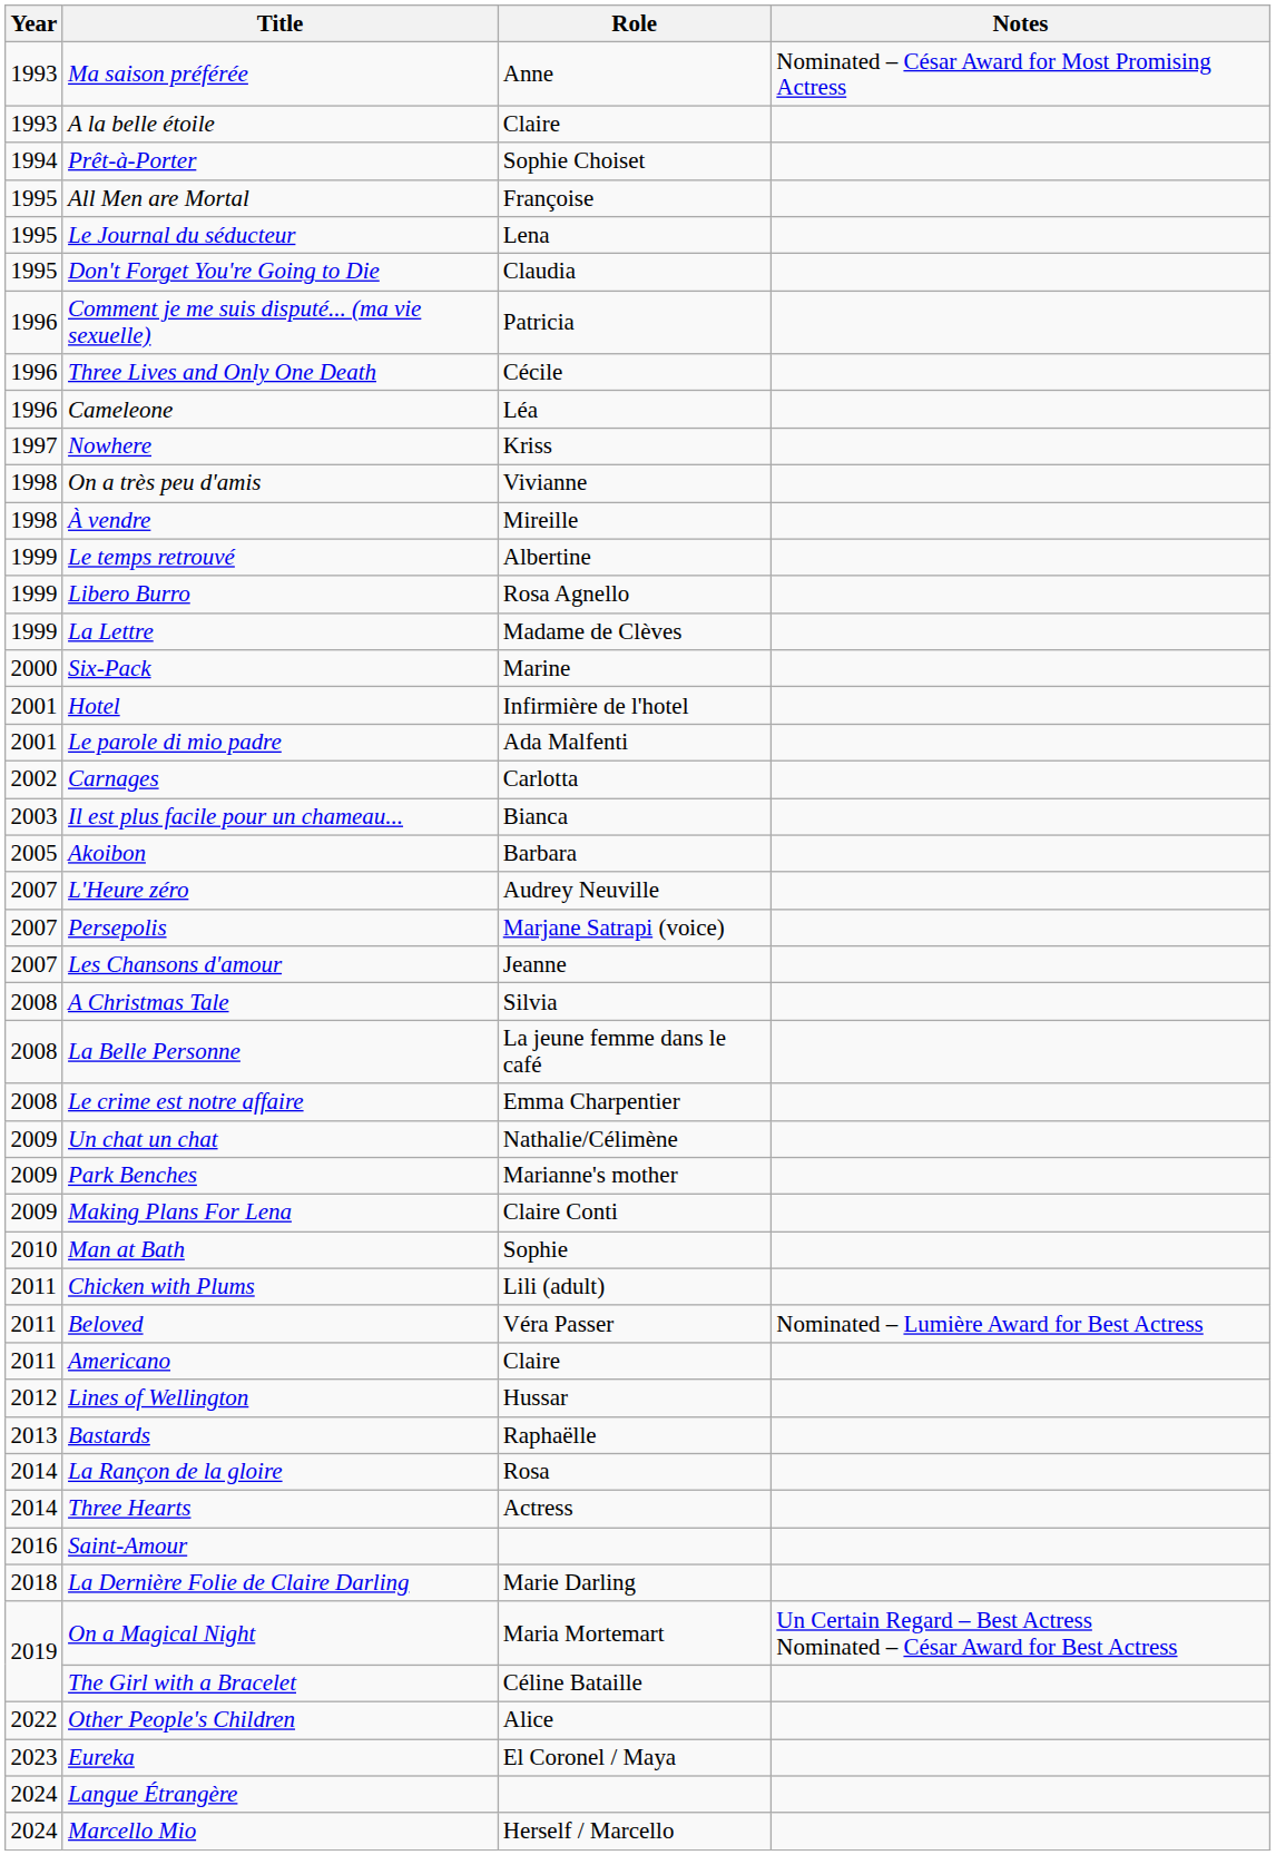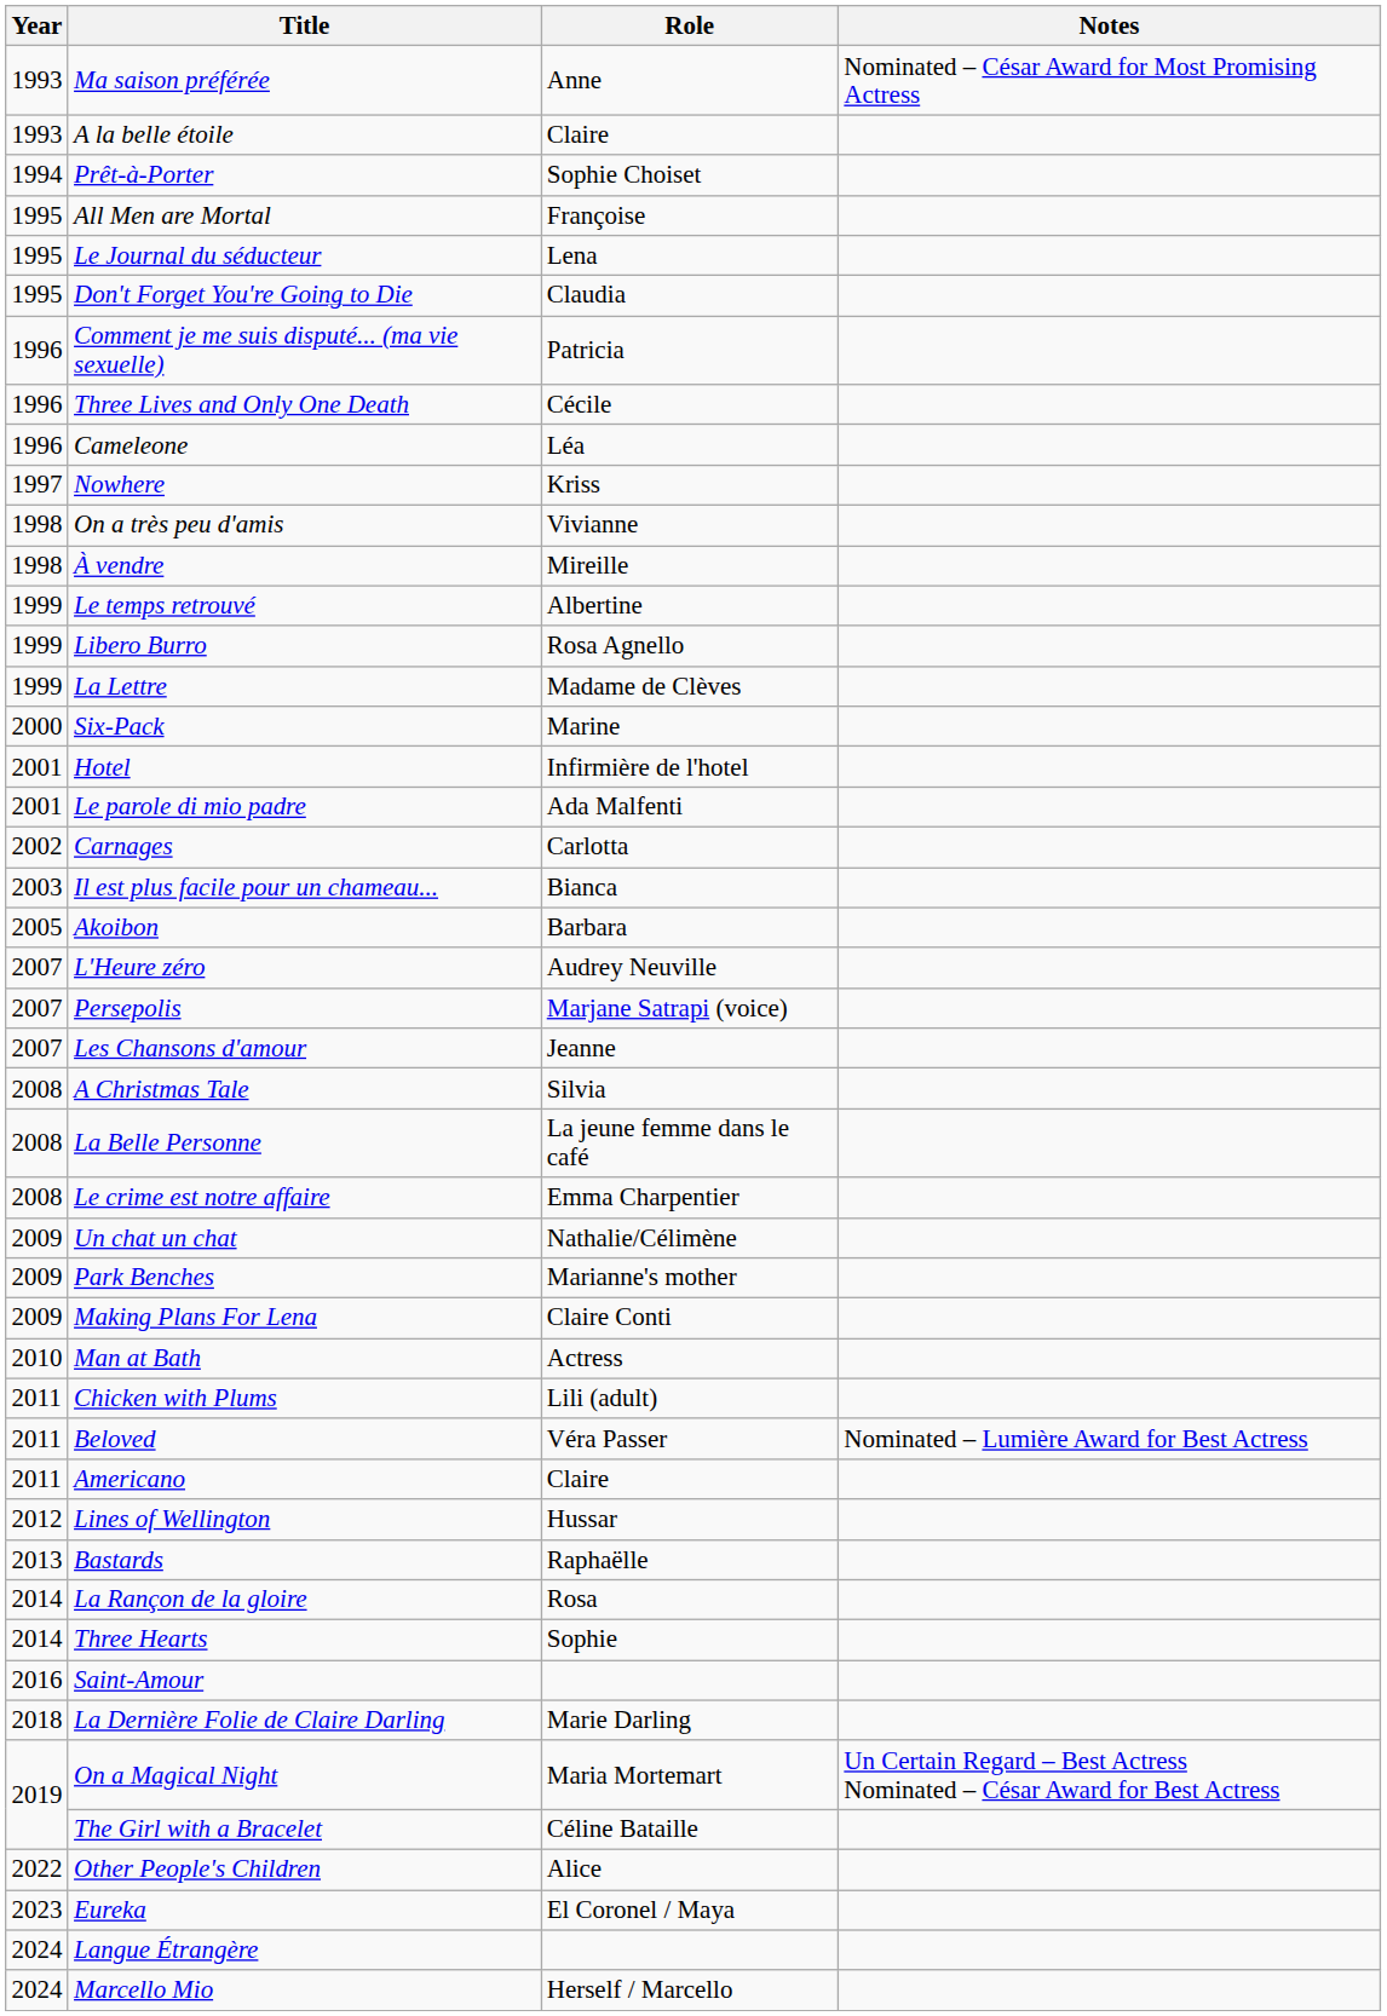Man at Bath | Role: Sophie -> Actress
Three Hearts | Role: Actress -> Sophie
